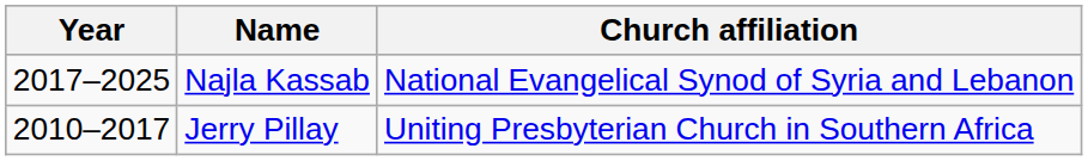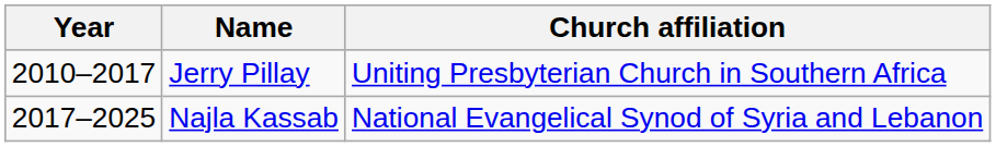rows swapped: Jerry Pillay <-> Najla Kassab
